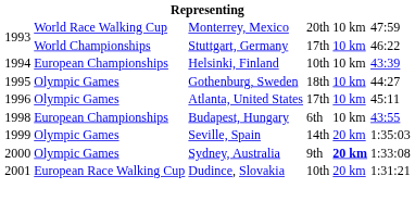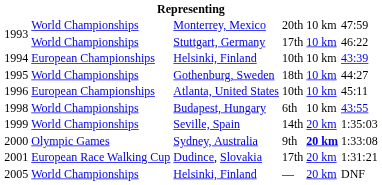Monterrey, Mexico | column 2: World Race Walking Cup -> World Championships
Gothenburg, Sweden | column 2: Olympic Games -> World Championships
Atlanta, United States | column 2: Olympic Games -> European Championships
Atlanta, United States | column 4: 17th -> 10th
Budapest, Hungary | column 2: European Championships -> World Championships
Seville, Spain | column 2: Olympic Games -> World Championships
Dudince, Slovakia | column 4: 10th -> 17th
+ row: 2005 | World Championships | Helsinki, Finland | — | 20 km | DNF
